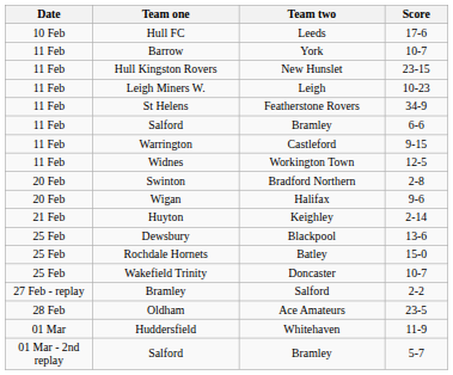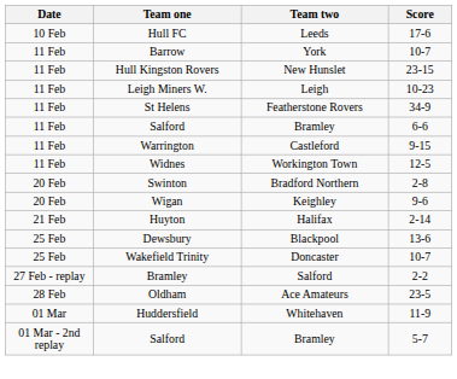Wigan | Team two: Halifax -> Keighley
Huyton | Team two: Keighley -> Halifax
- row: 25 Feb | Rochdale Hornets | Batley | 15-0
